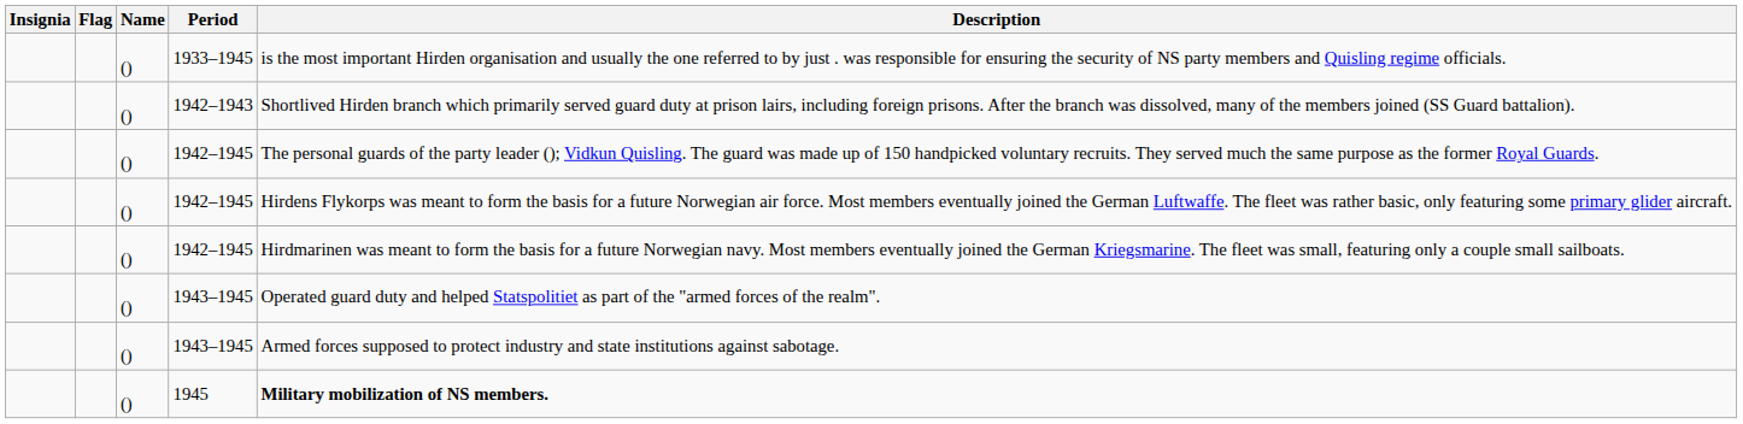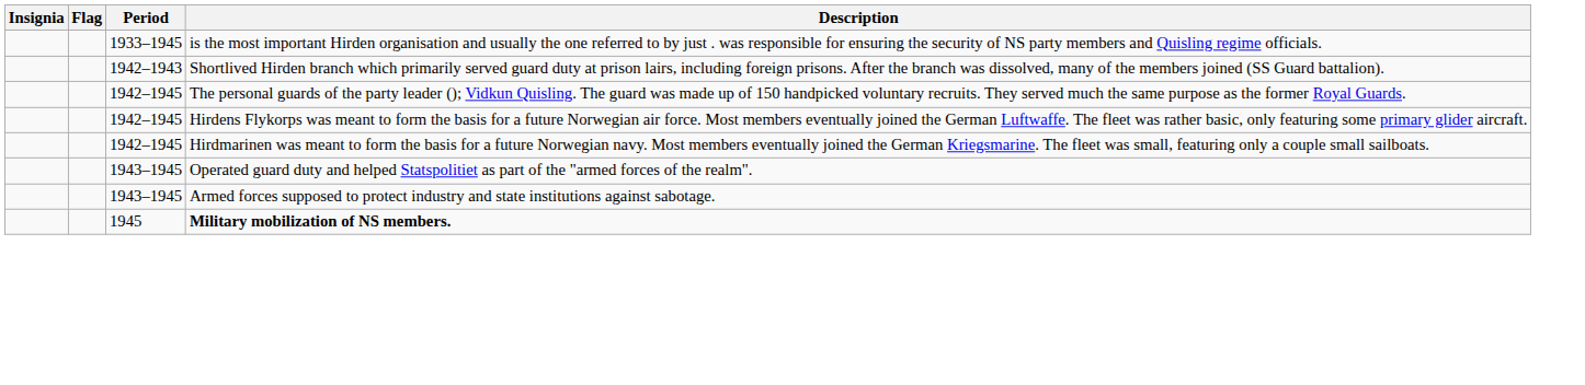- column: Name | () | () | () | () | () | () | () | ()
